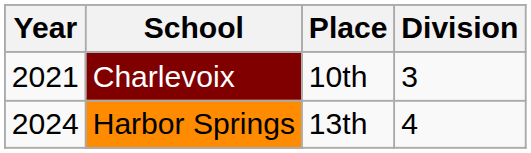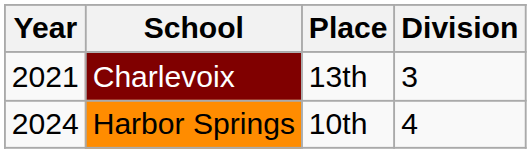Charlevoix | Place: 10th -> 13th
Harbor Springs | Place: 13th -> 10th
